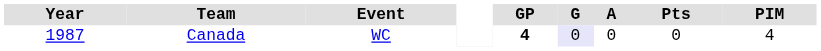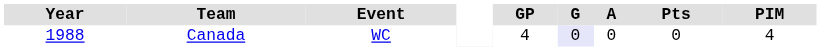Canada | Year: 1987 -> 1988
Canada | GP: bold -> normal
